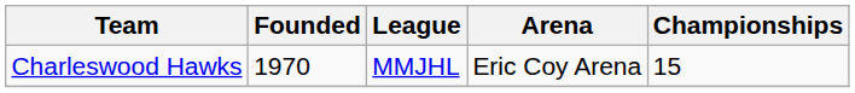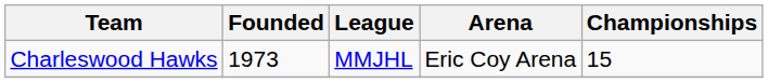Charleswood Hawks | Founded: 1970 -> 1973
